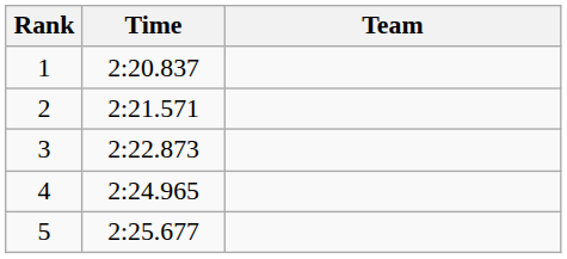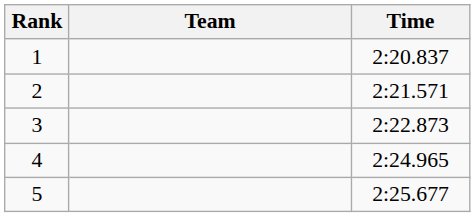columns swapped: Team <-> Time
